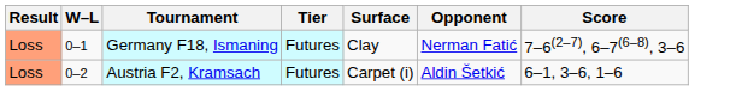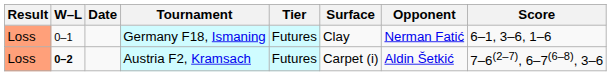+ column: Date
Germany F18, Ismaning | Score: 7–6(2–7), 6–7(6–8), 3–6 -> 6–1, 3–6, 1–6
Austria F2, Kramsach | W–L: normal -> bold
Austria F2, Kramsach | Score: 6–1, 3–6, 1–6 -> 7–6(2–7), 6–7(6–8), 3–6
